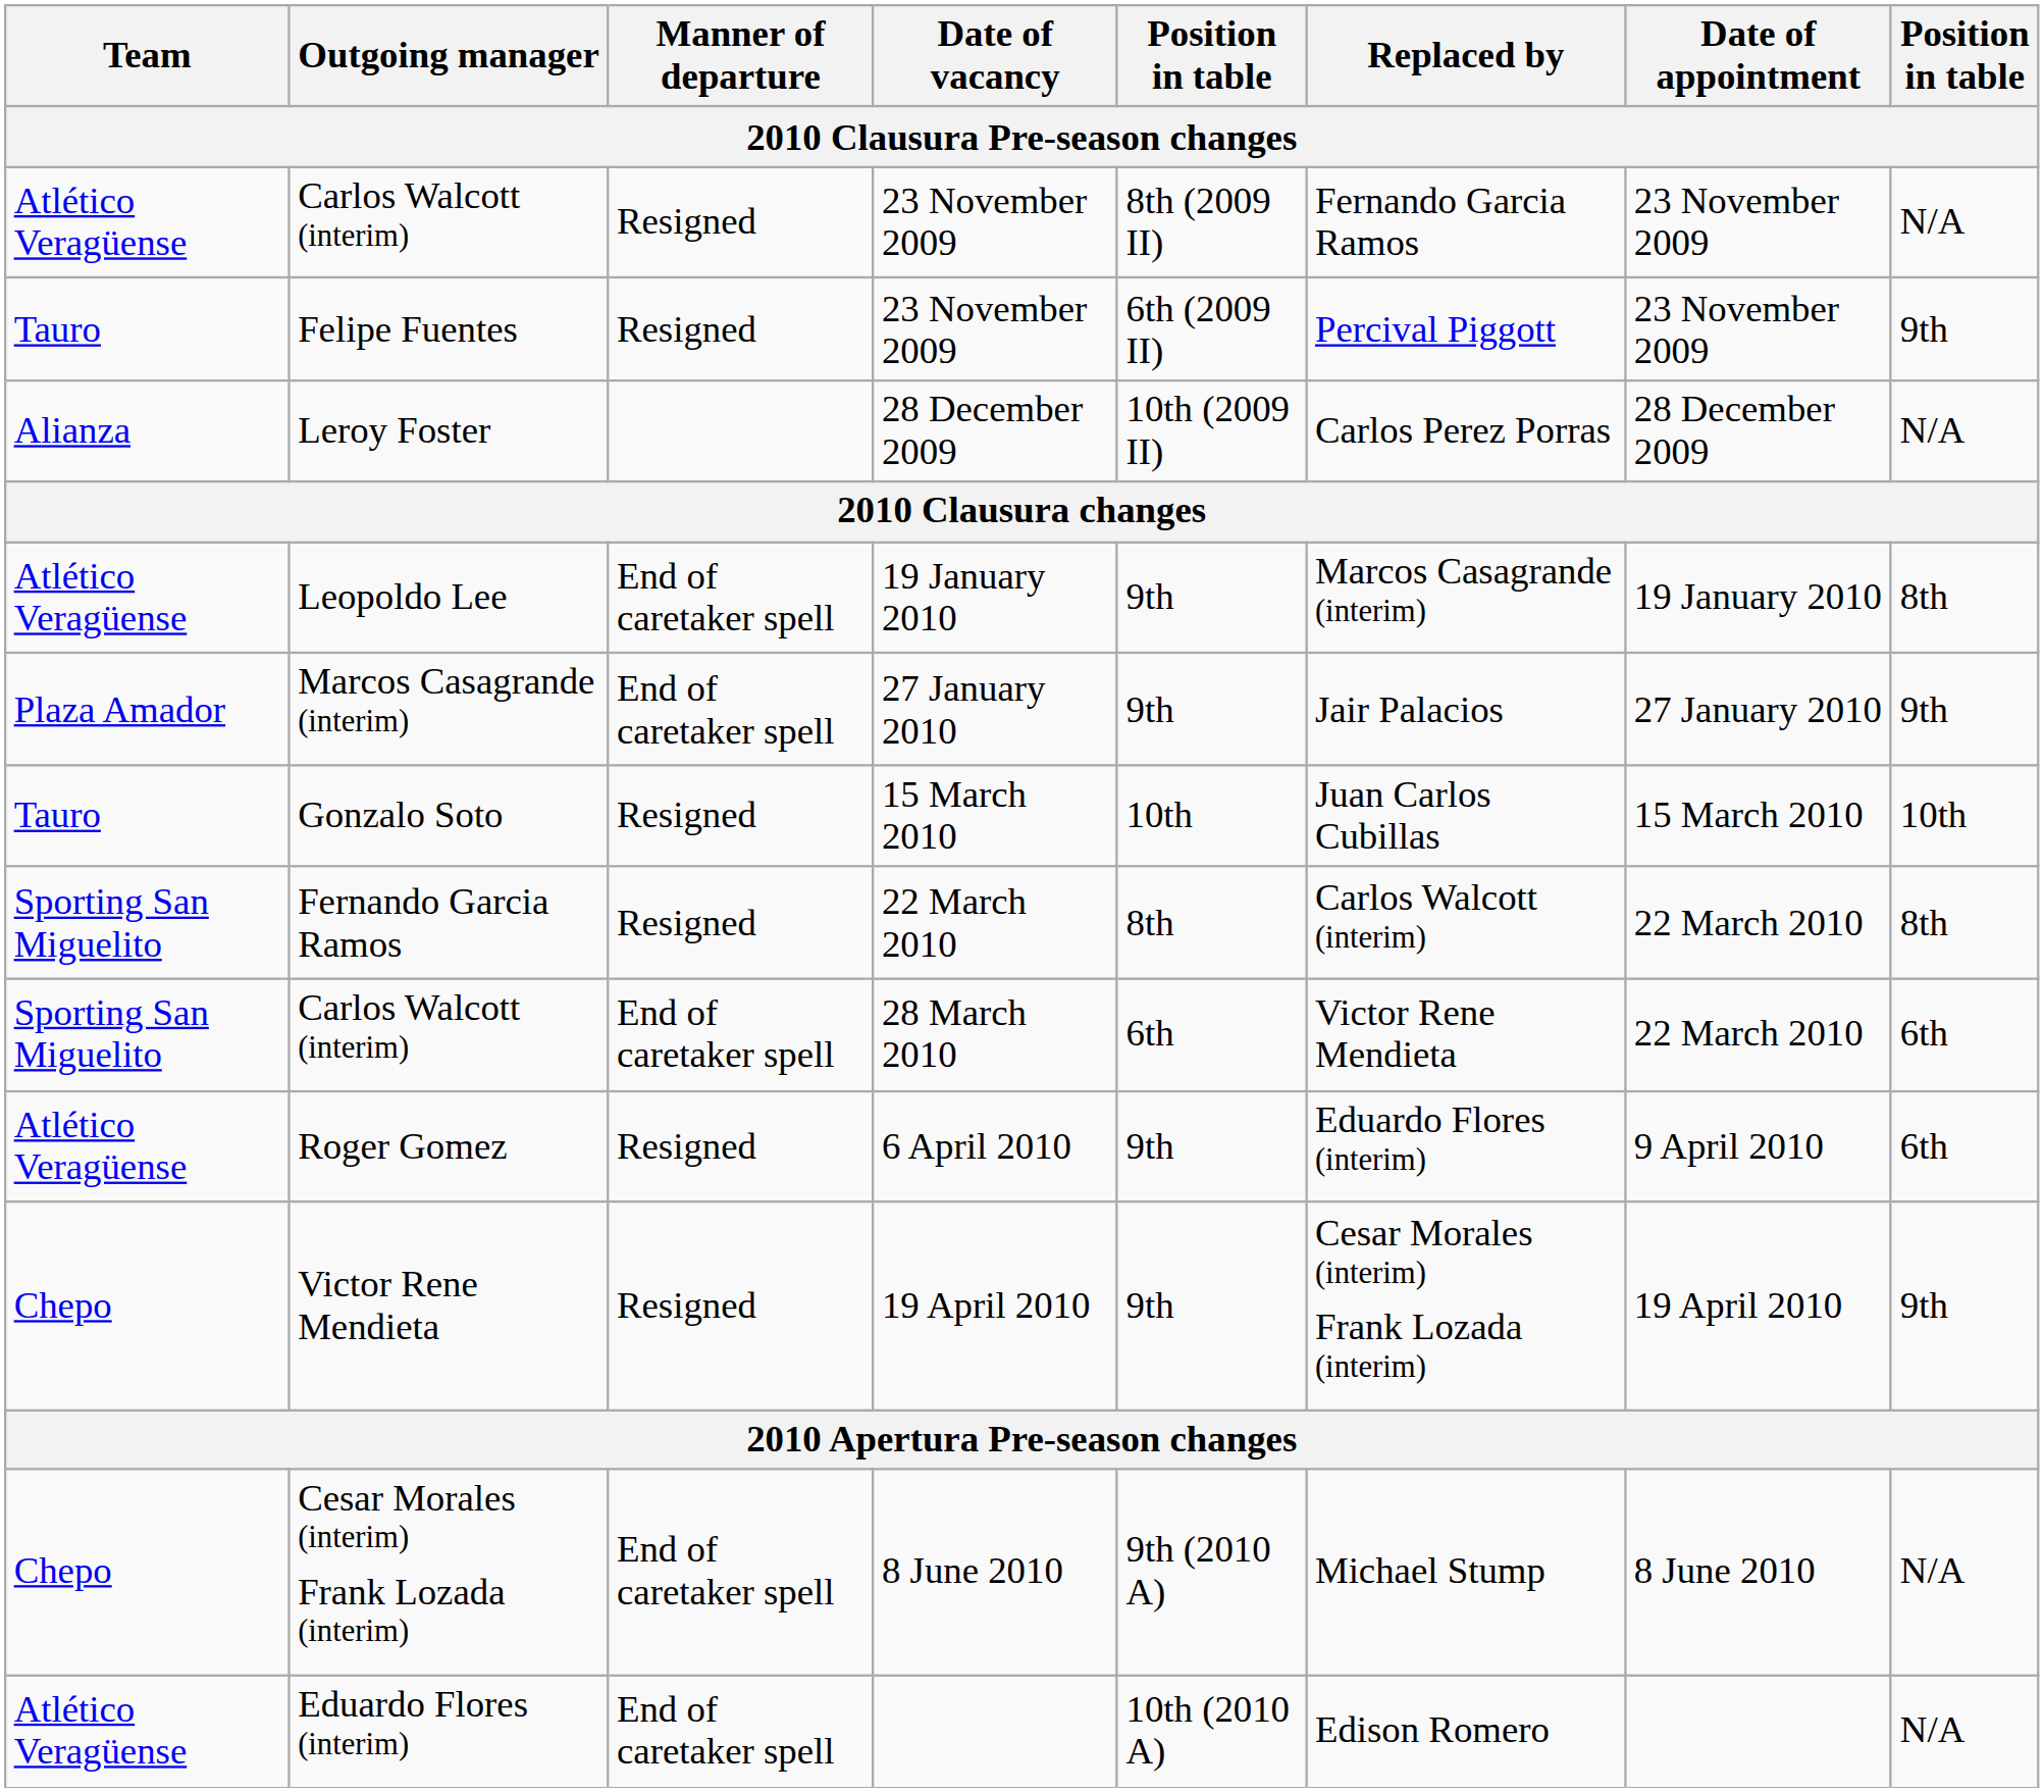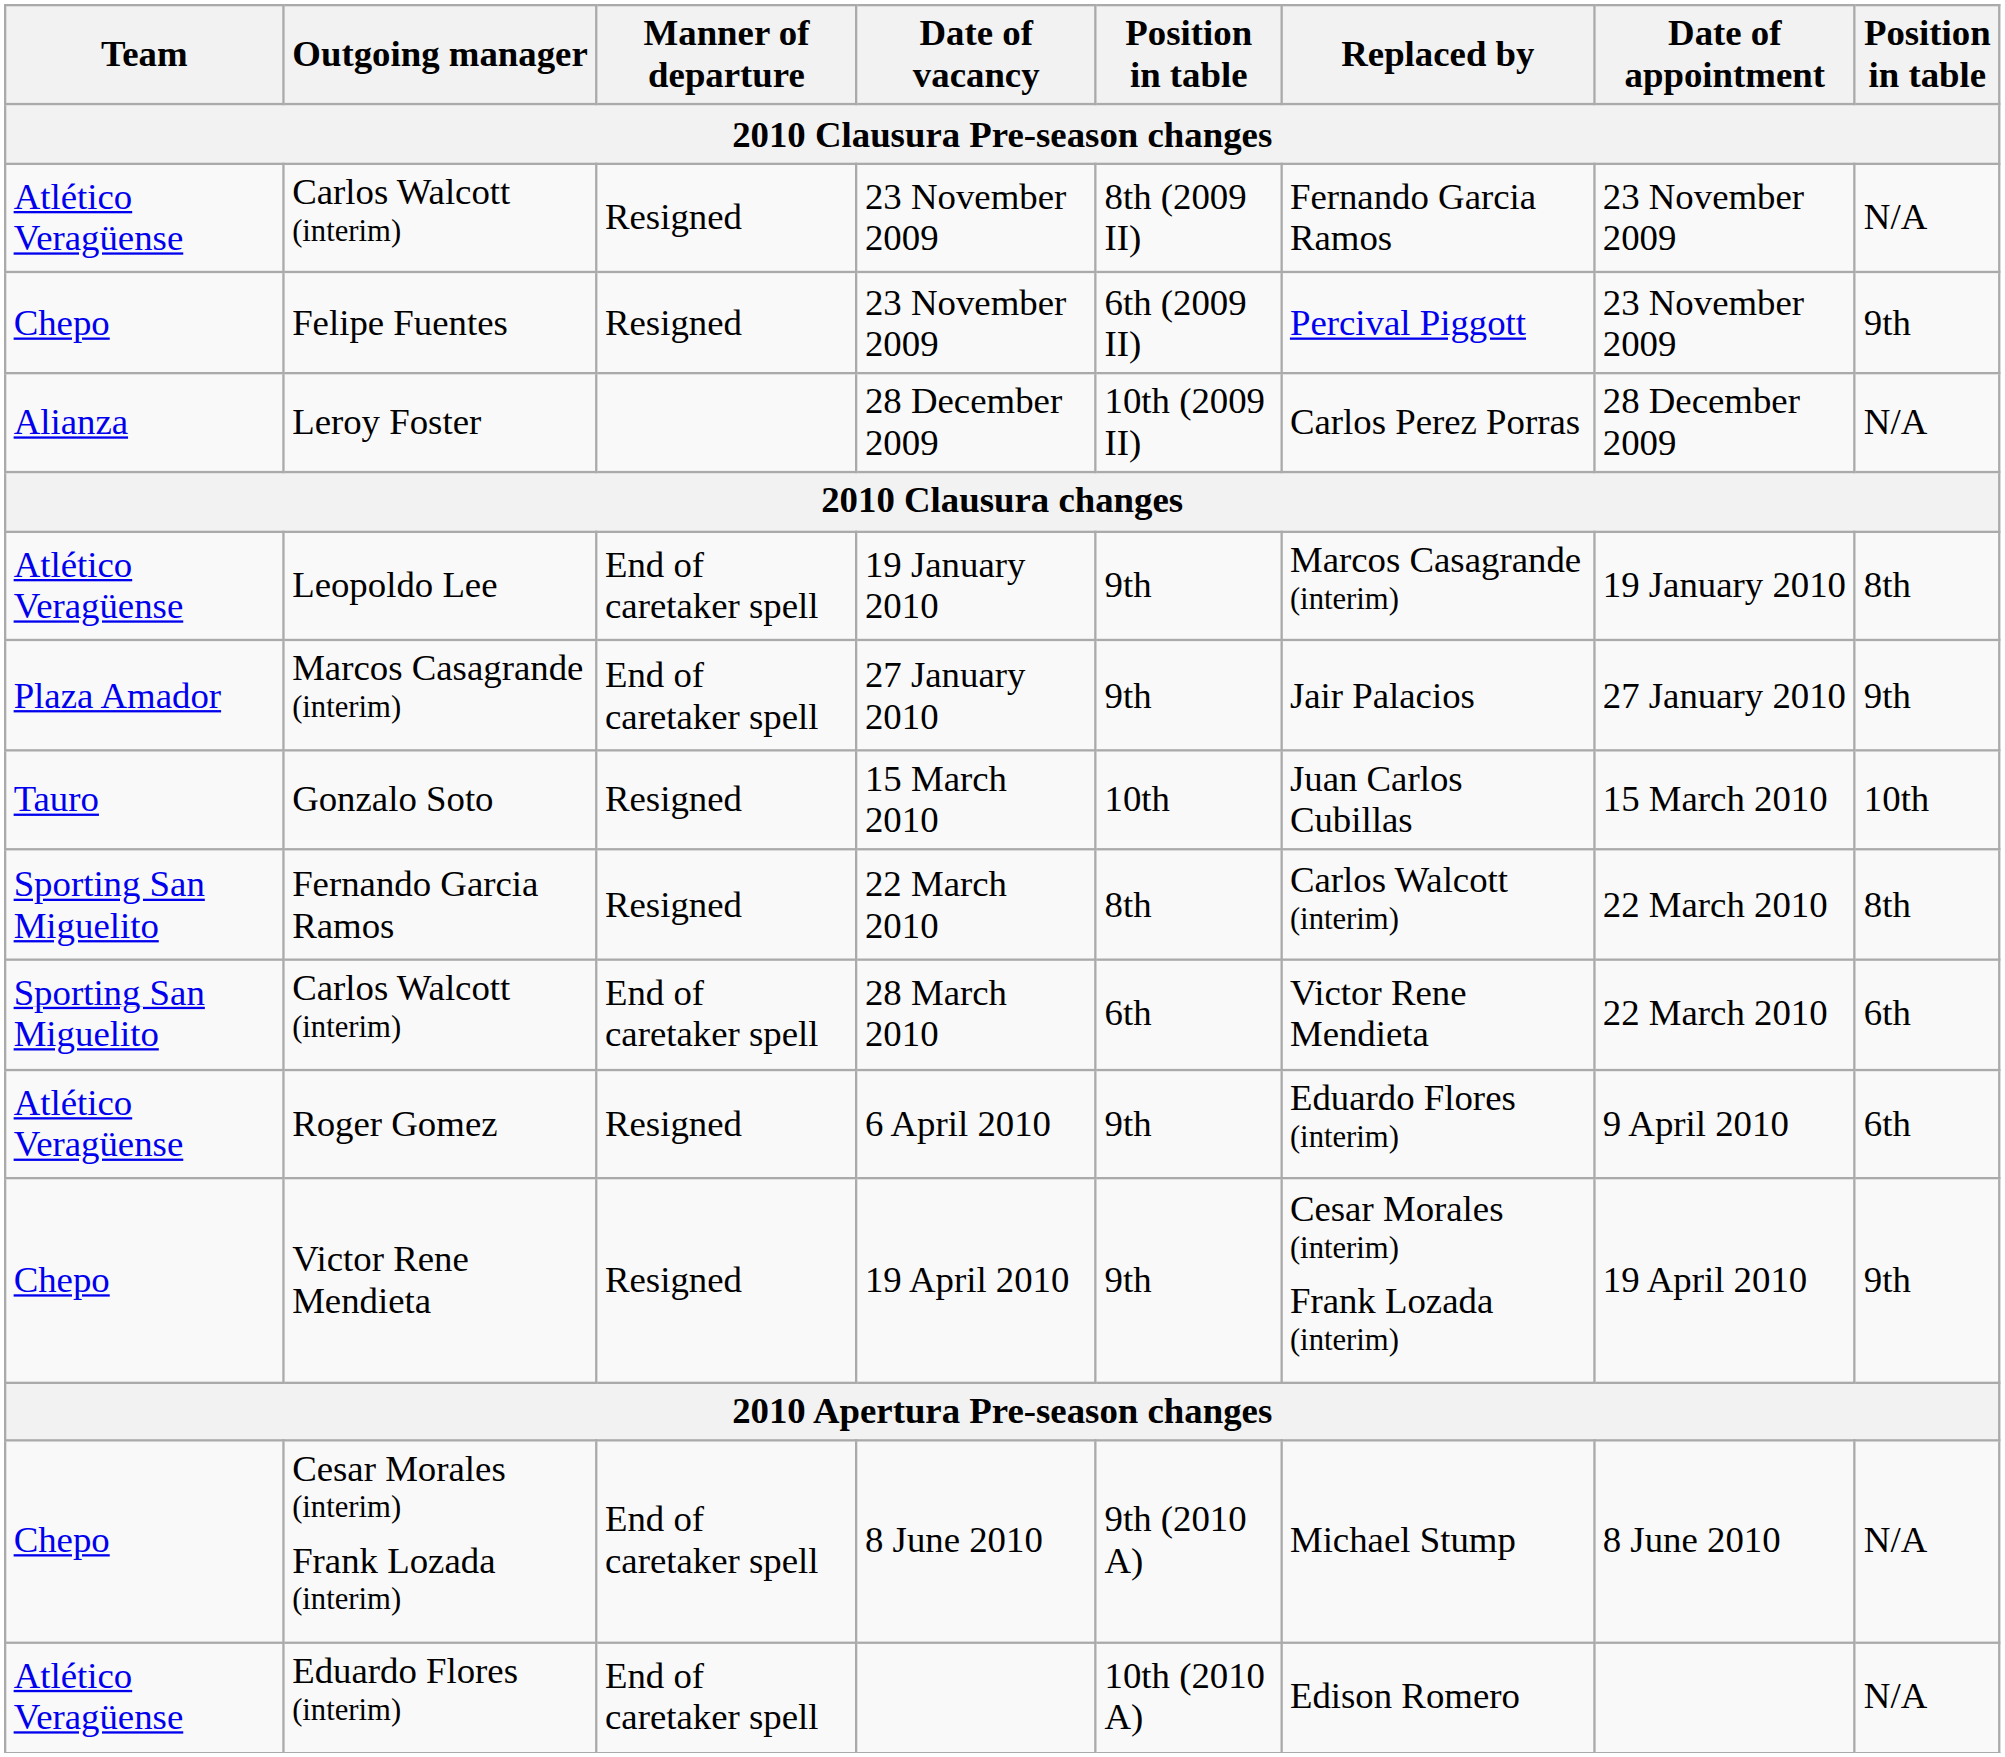Felipe Fuentes | Team: Tauro -> Chepo
